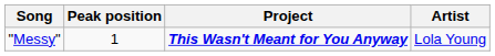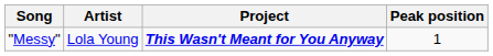columns swapped: Artist <-> Peak position
